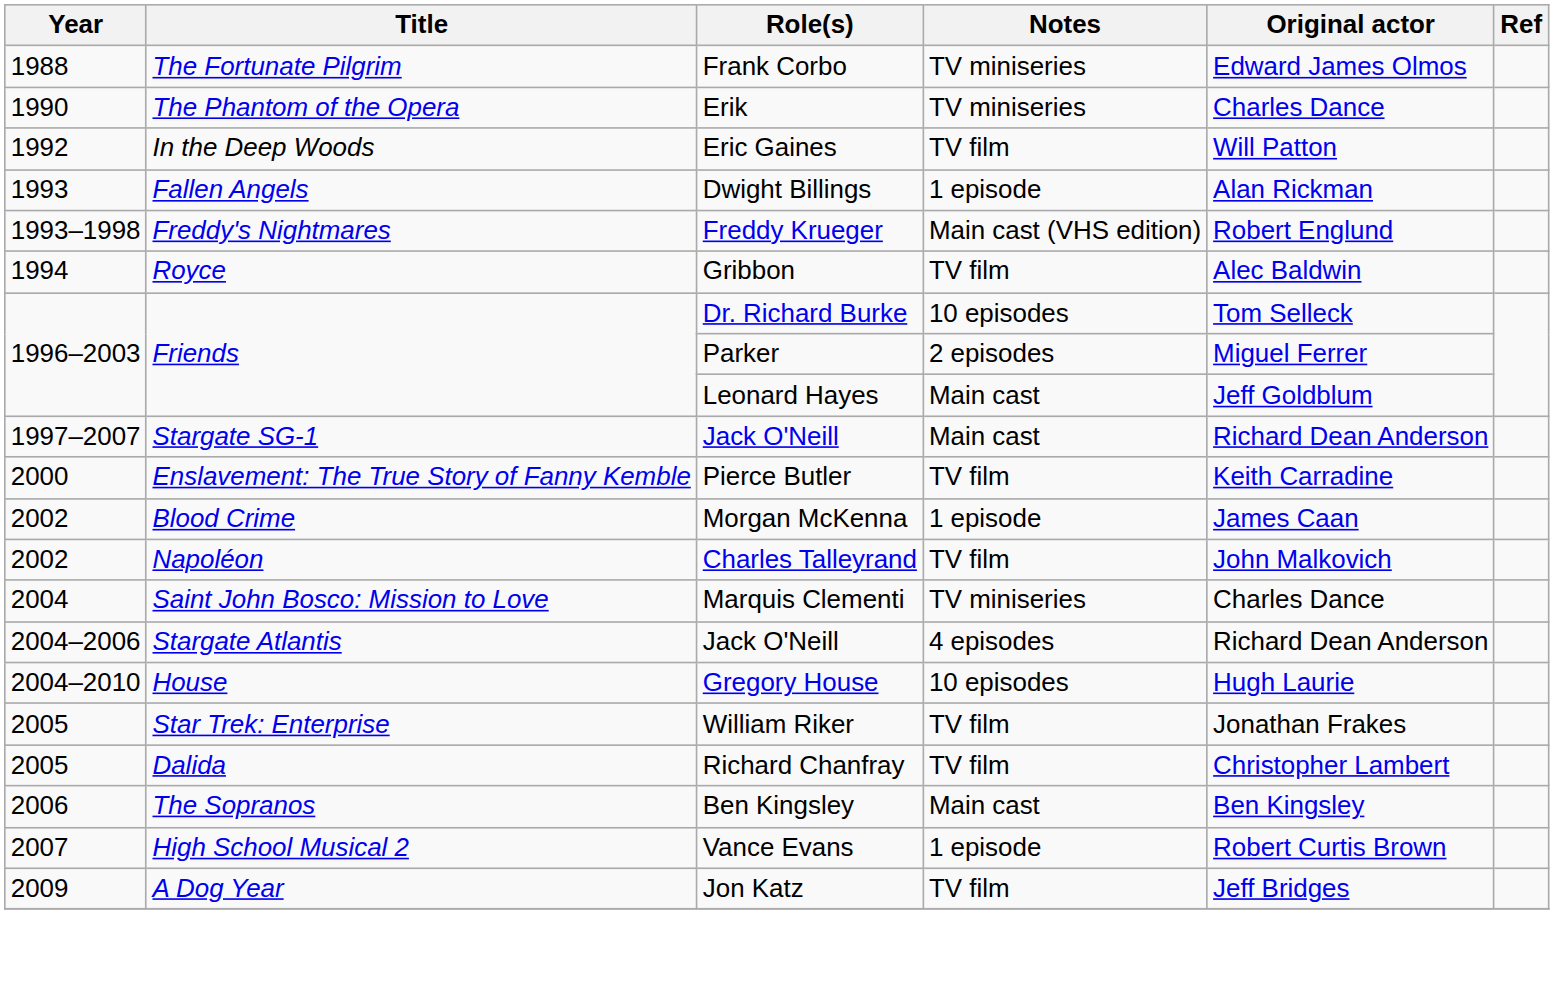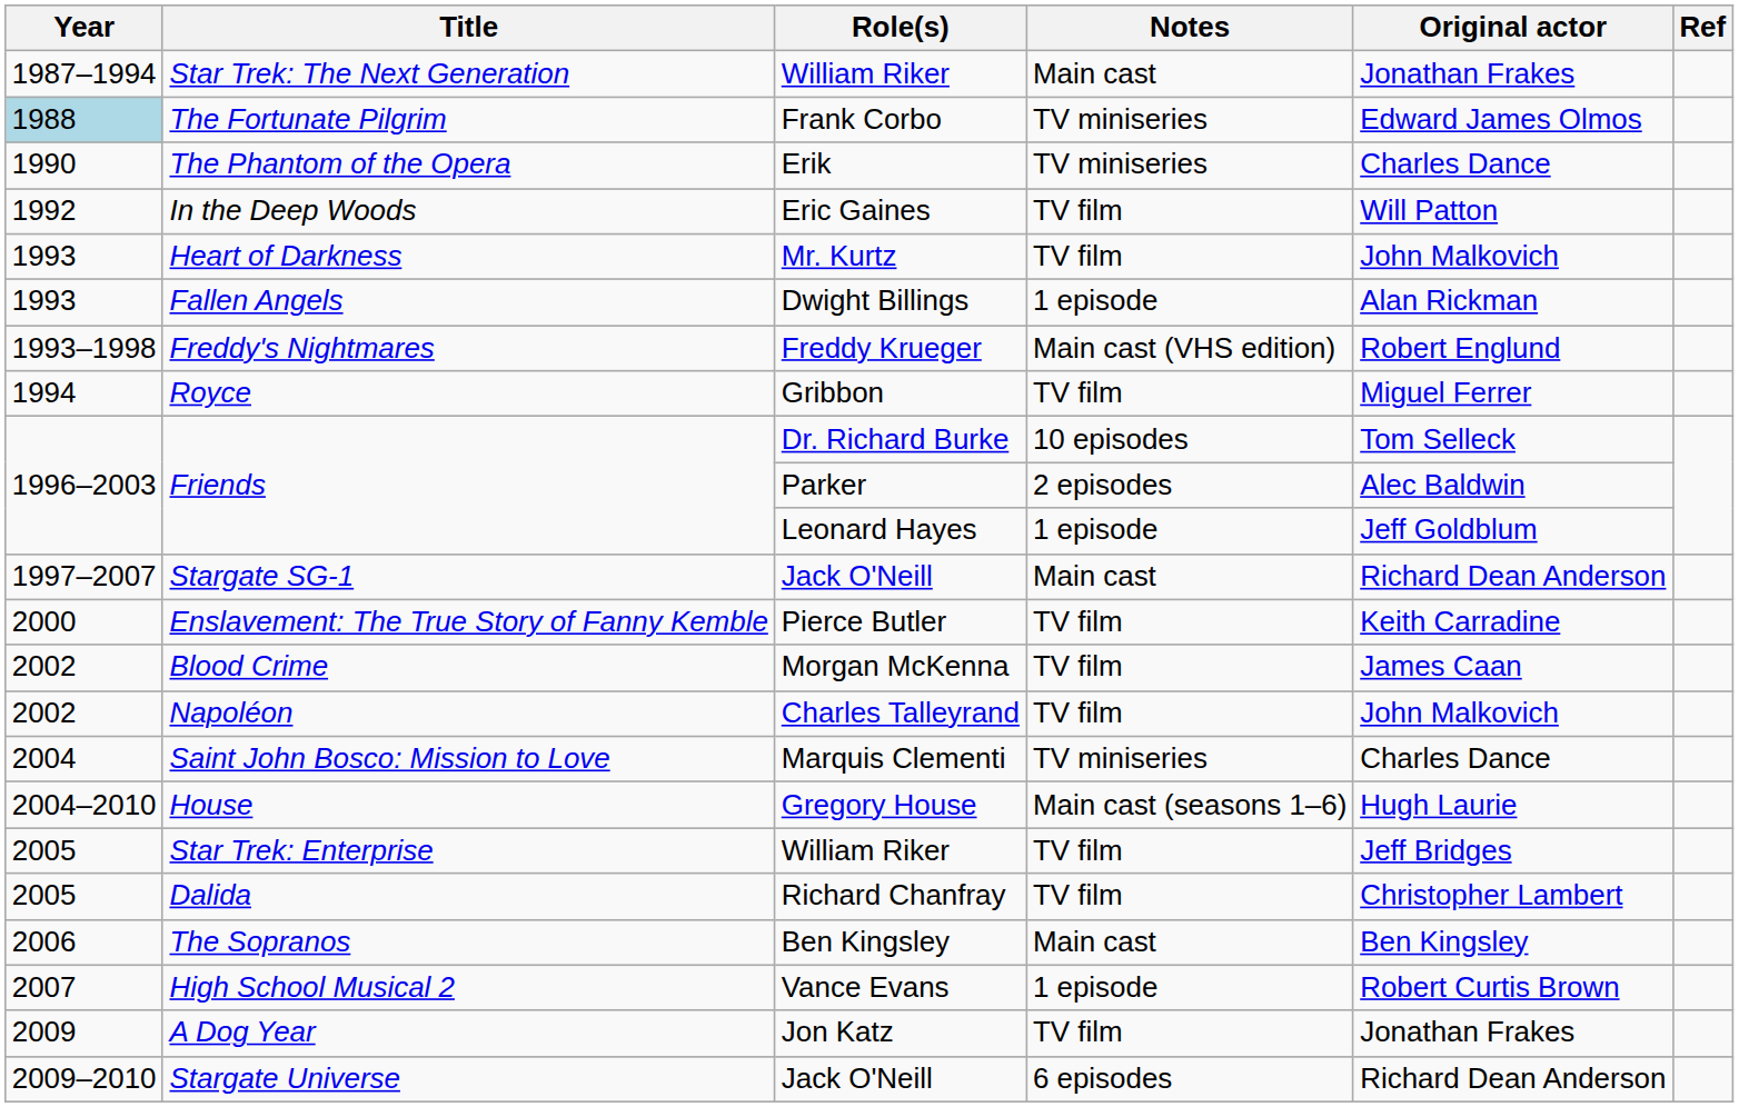+ row: 1987–1994 | Star Trek: The Next Generation | William Riker | Main cast | Jonathan Frakes
The Fortunate Pilgrim | Year: no background -> lightblue background
+ row: 1993 | Heart of Darkness | Mr. Kurtz | TV film | John Malkovich
Royce | Original actor: Alec Baldwin -> Miguel Ferrer
Friends / Parker | Original actor: Miguel Ferrer -> Alec Baldwin
Friends / Leonard Hayes | Notes: Main cast -> 1 episode
Blood Crime | Notes: 1 episode -> TV film
- row: 2004–2006 | Stargate Atlantis | Jack O'Neill | 4 episodes | Richard Dean Anderson
House | Notes: 10 episodes -> Main cast (seasons 1–6)
Star Trek: Enterprise | Original actor: Jonathan Frakes -> Jeff Bridges
A Dog Year | Original actor: Jeff Bridges -> Jonathan Frakes
+ row: 2009–2010 | Stargate Universe | Jack O'Neill | 6 episodes | Richard Dean Anderson
